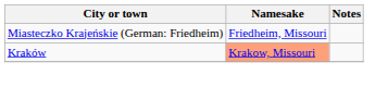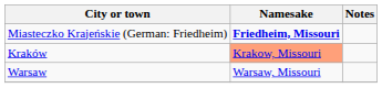Miasteczko Krajeńskie (German: Friedheim) | Namesake: normal -> bold
+ row: Warsaw | Warsaw, Missouri
